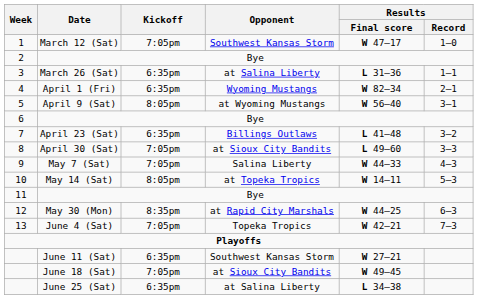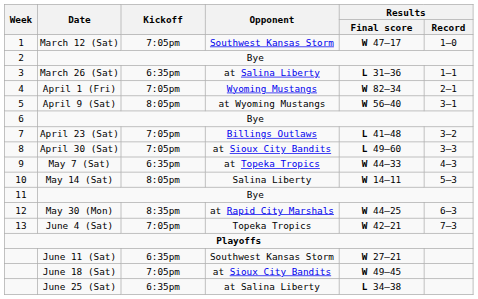4 | Kickoff: 6:35pm -> 7:05pm
7 | Kickoff: 6:35pm -> 7:05pm
9 | Kickoff: 7:05pm -> 6:35pm
9 | Opponent: Salina Liberty -> at Topeka Tropics
10 | Opponent: at Topeka Tropics -> Salina Liberty
